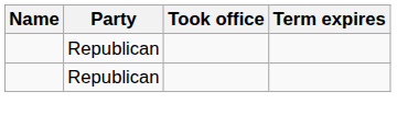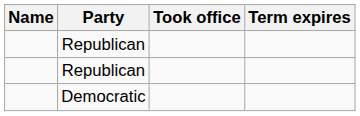+ row: Democratic
